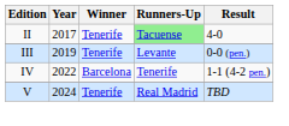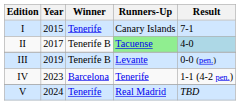+ row: I | 2015 | Tenerife | Canary Islands | 7-1
II | Winner: Tenerife -> Tenerife B
II | Result: no background -> lightblue background
III | Winner: Tenerife -> Tenerife B
IV | Year: 2022 -> 2023
